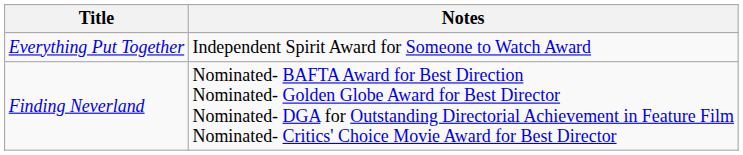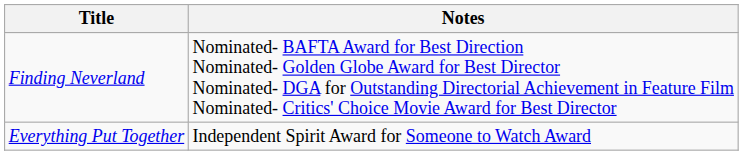rows swapped: Everything Put Together <-> Finding Neverland
